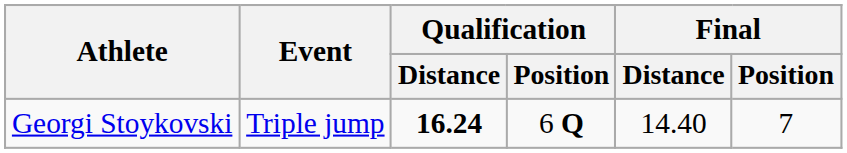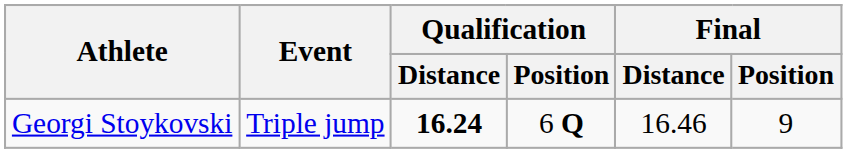Georgi Stoykovski | Final / Distance: 14.40 -> 16.46
Georgi Stoykovski | Final / Position: 7 -> 9
